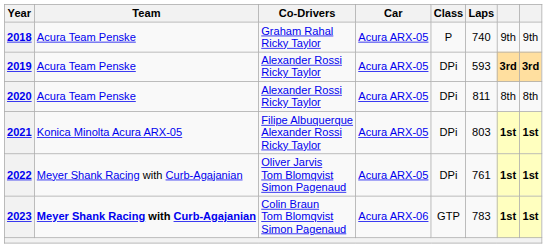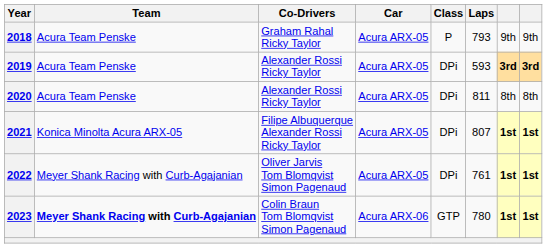2018 | Laps: 740 -> 793
2021 | Laps: 803 -> 807
2023 | Laps: 783 -> 780
